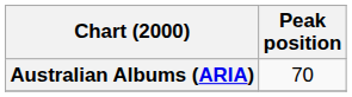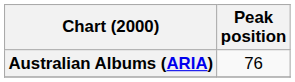Australian Albums (ARIA) | Peak position: 70 -> 76
